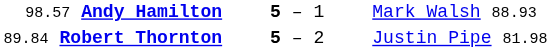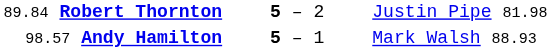rows swapped: 98.57 Andy Hamilton <-> 89.84 Robert Thornton
